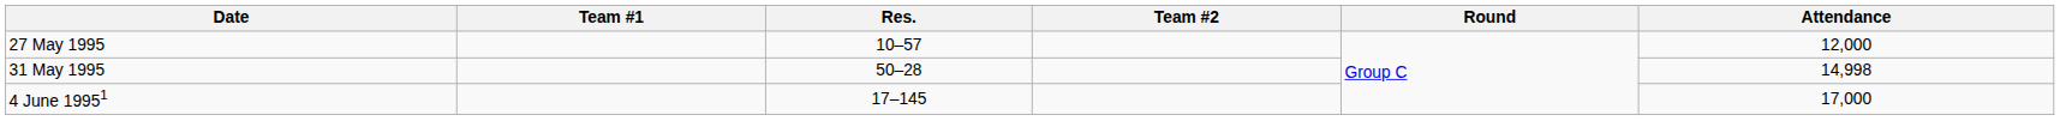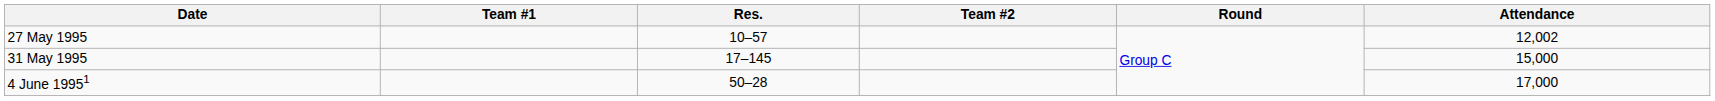27 May 1995 | Attendance: 12,000 -> 12,002
31 May 1995 | Res.: 50–28 -> 17–145
31 May 1995 | Attendance: 14,998 -> 15,000
4 June 19951 | Res.: 17–145 -> 50–28
